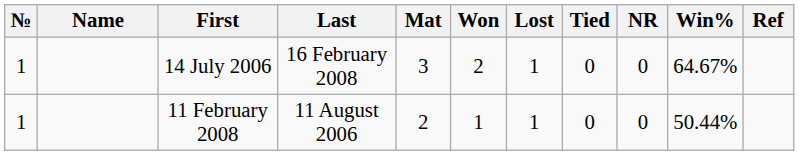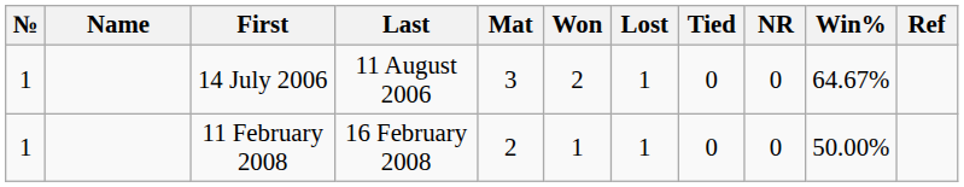14 July 2006 | Last: 16 February 2008 -> 11 August 2006
11 February 2008 | Last: 11 August 2006 -> 16 February 2008
11 February 2008 | Win%: 50.44% -> 50.00%
